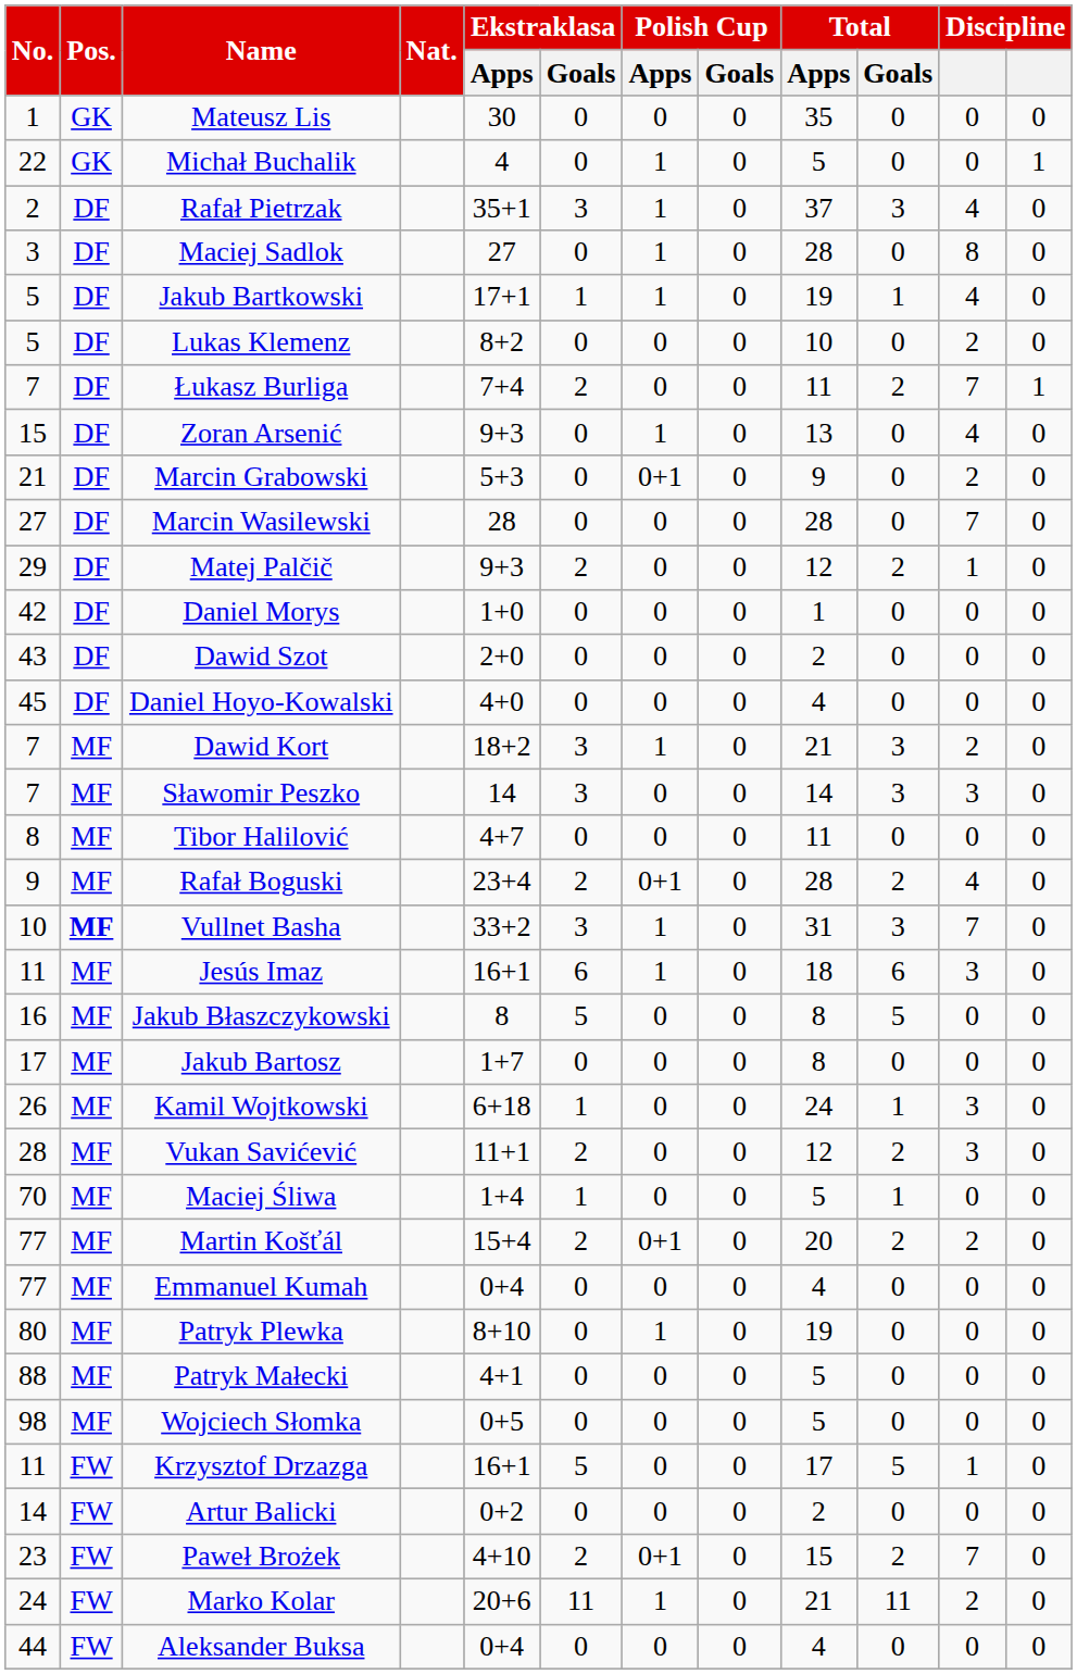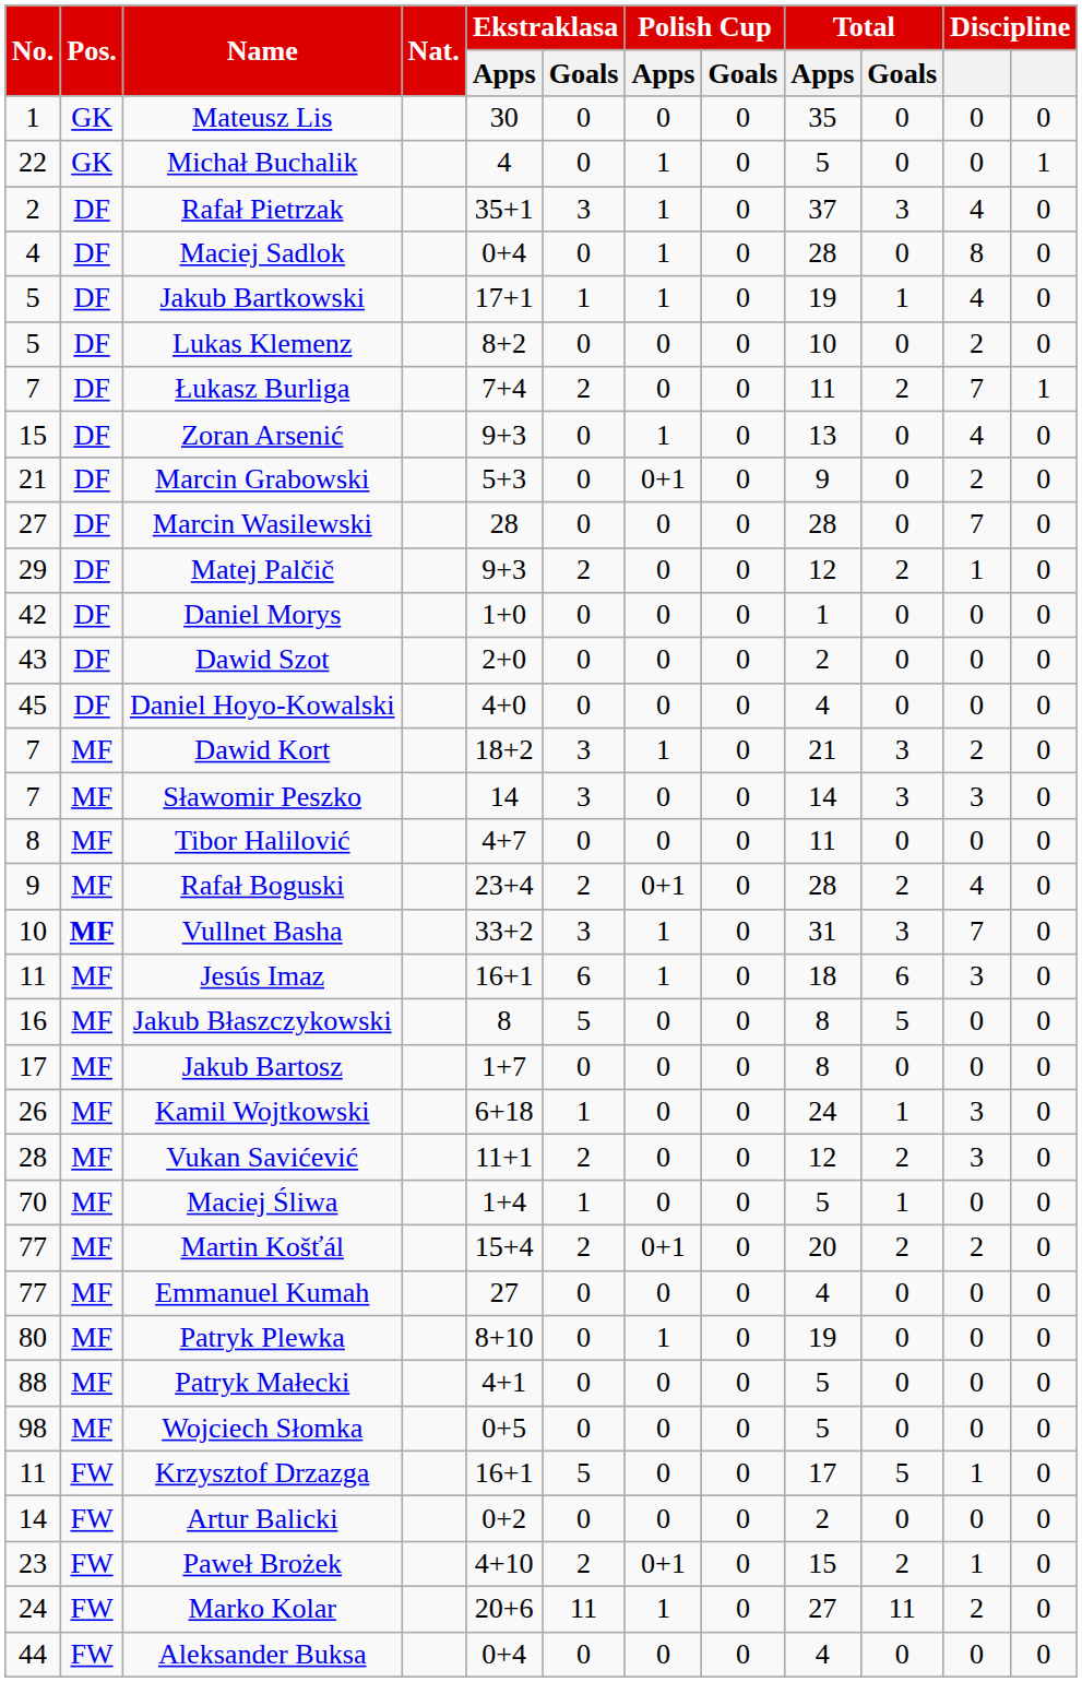Maciej Sadlok | No.: 3 -> 4
Maciej Sadlok | Ekstraklasa / Apps: 27 -> 0+4
Emmanuel Kumah | Ekstraklasa / Apps: 0+4 -> 27
Paweł Brożek | column 11: 7 -> 1
Marko Kolar | Total / Apps: 21 -> 27
